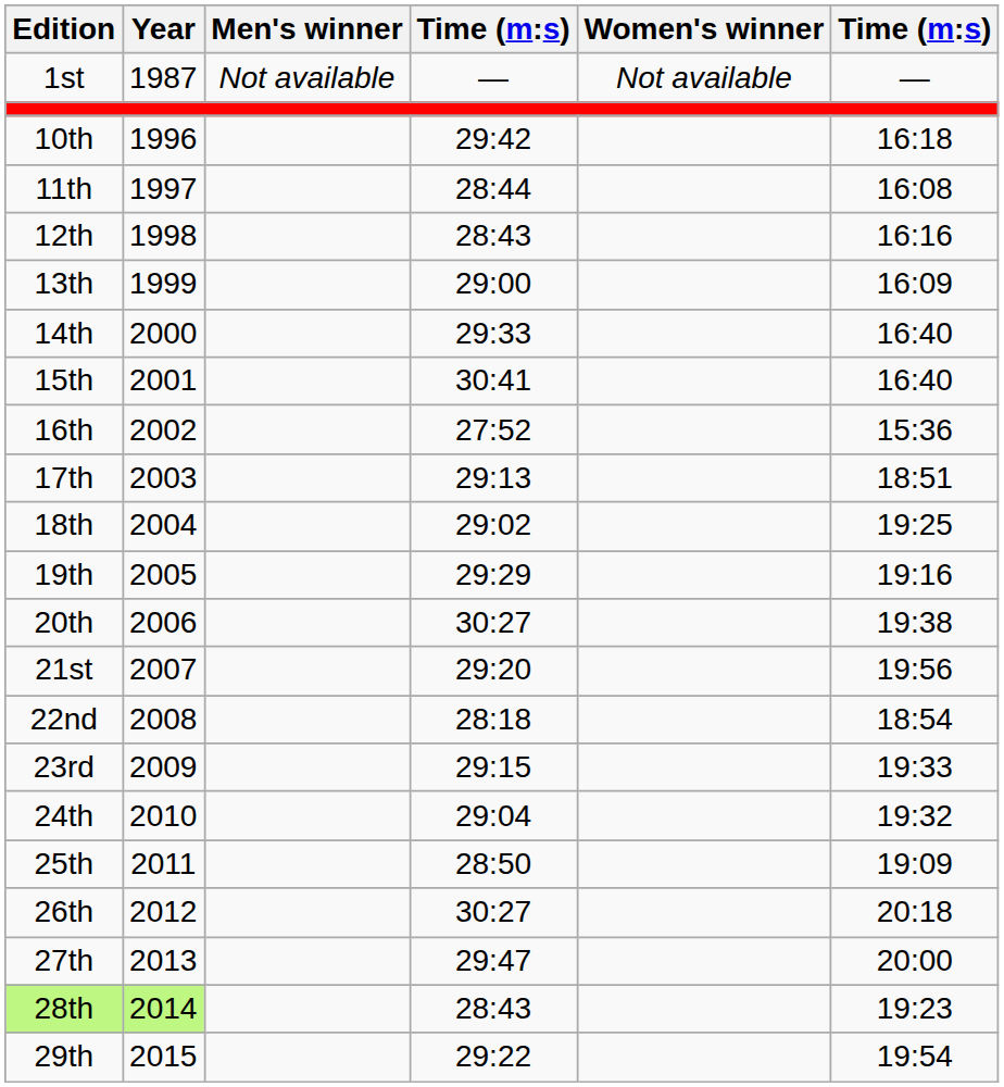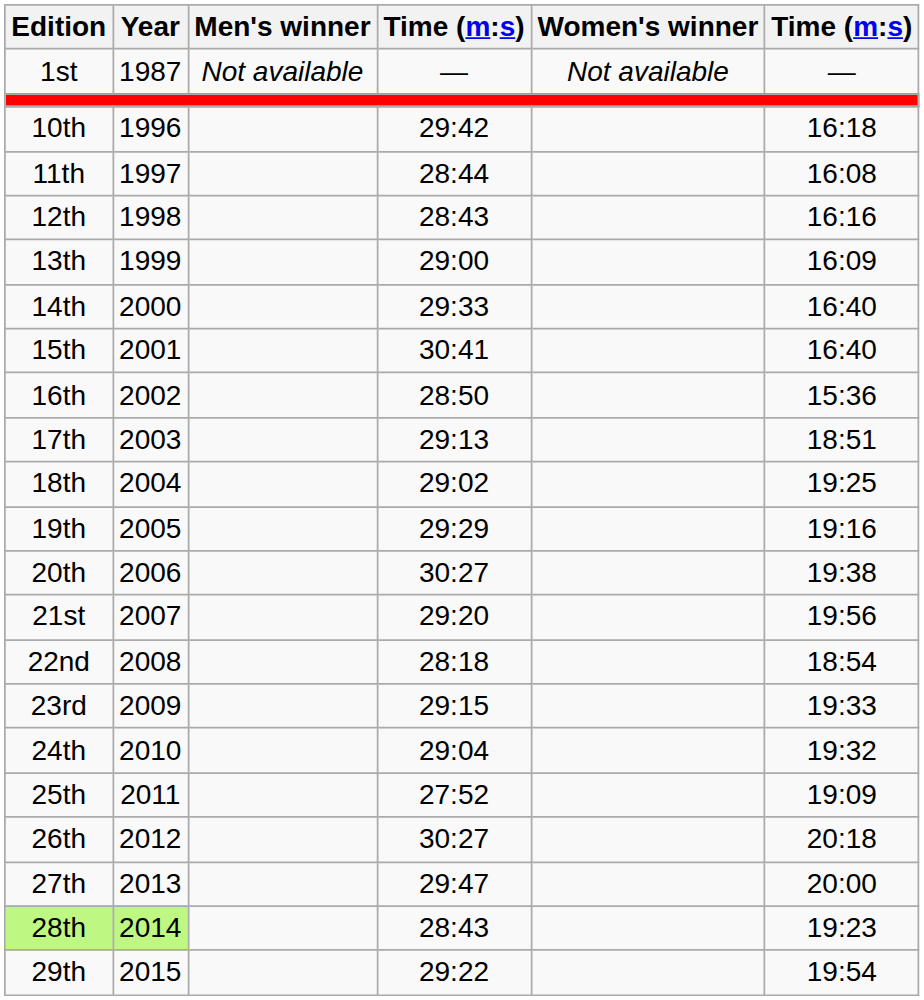16th | column 4: 27:52 -> 28:50
25th | column 4: 28:50 -> 27:52
